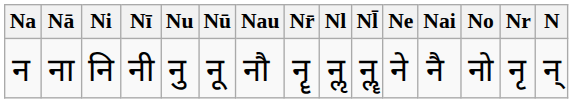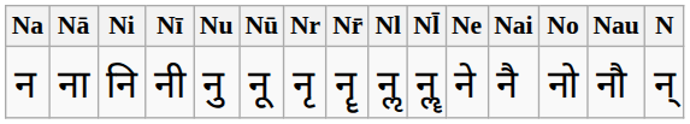columns swapped: Nr <-> Nau
